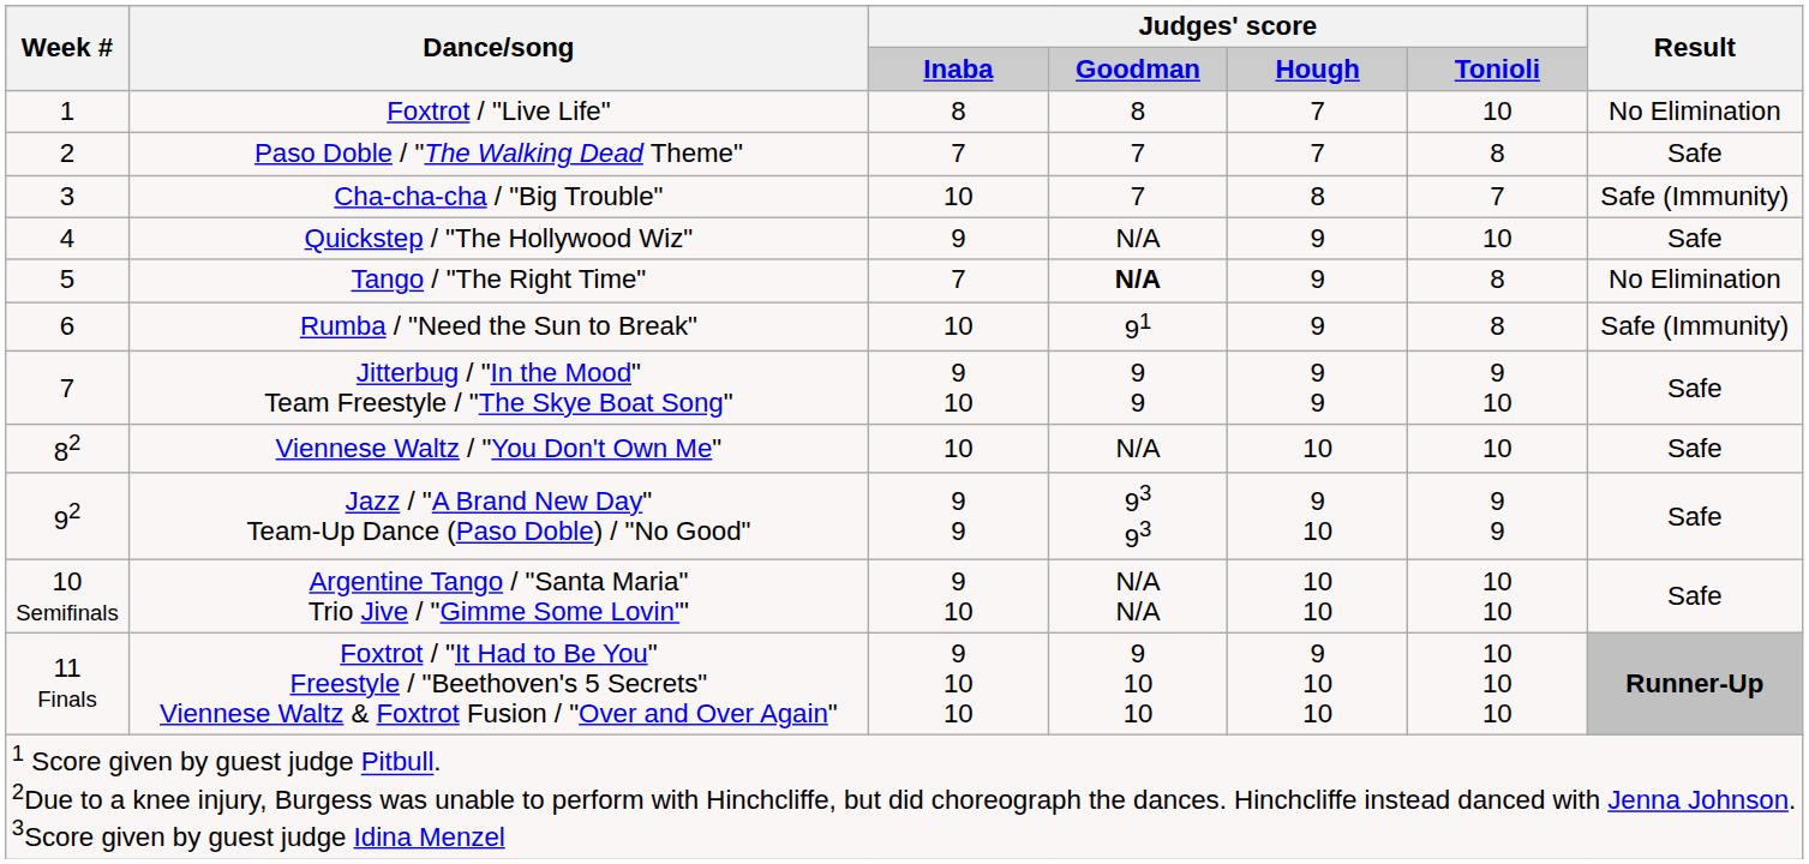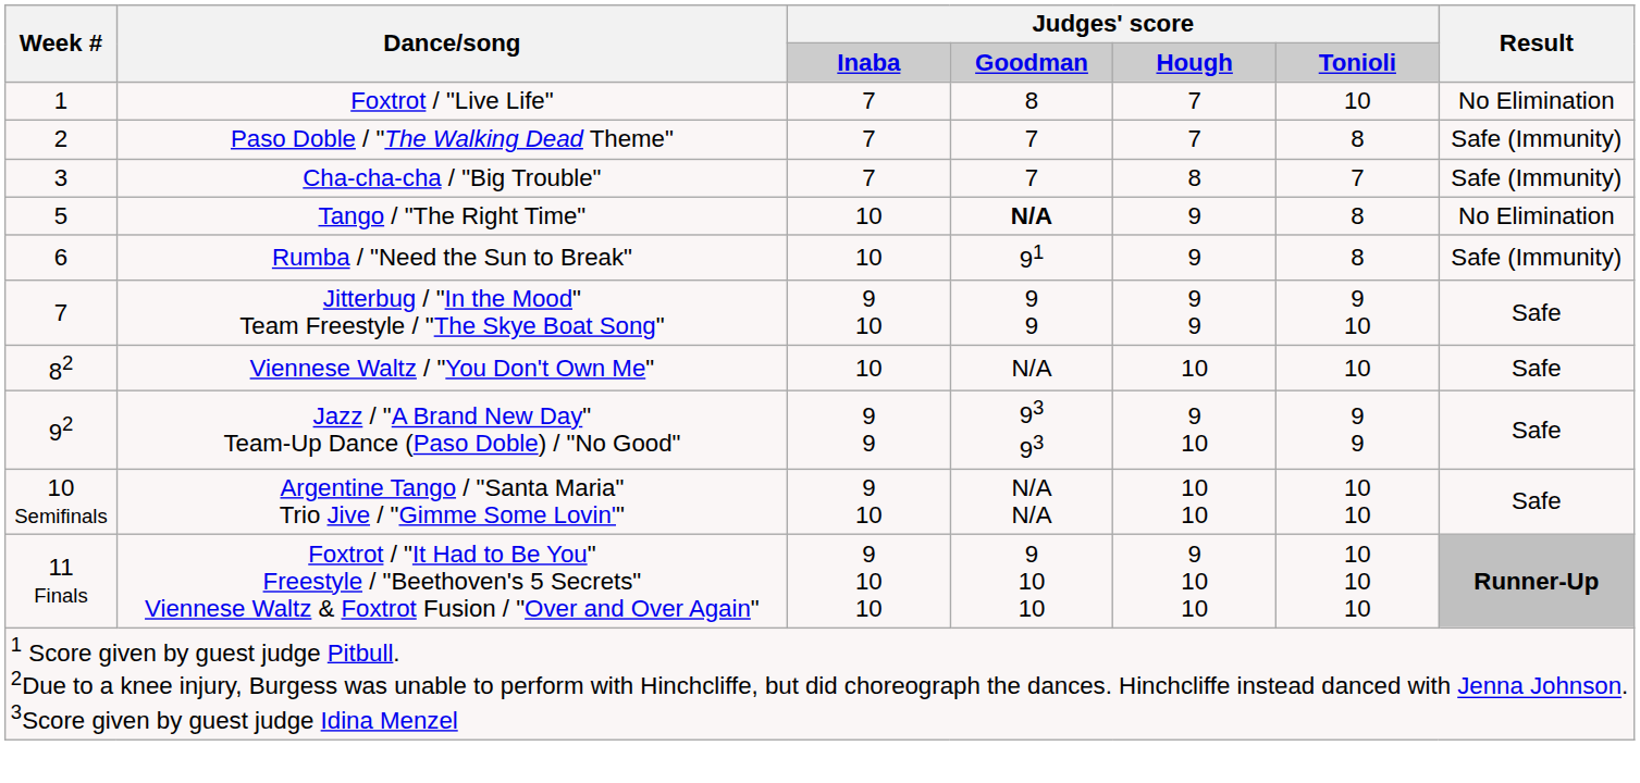Foxtrot / "Live Life" | column 3: 8 -> 7
Paso Doble / "The Walking Dead Theme" | Result: Safe -> Safe (Immunity)
Cha-cha-cha / "Big Trouble" | column 3: 10 -> 7
- row: 4 | Quickstep / "The Hollywood Wiz" | 9 | N/A | 9 | 10 | Safe
Tango / "The Right Time" | column 3: 7 -> 10
